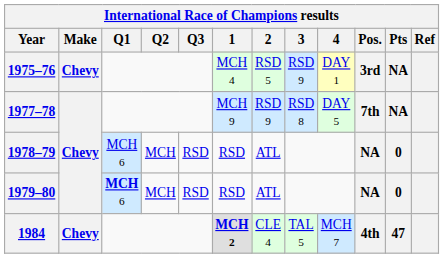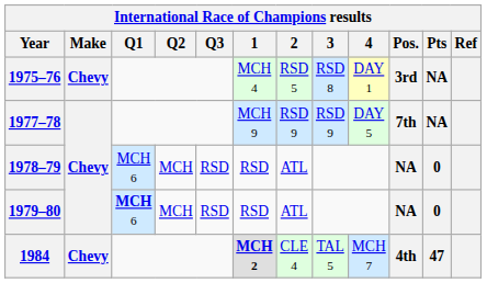1975–76 | 3: RSD 9 -> RSD 8
1977–78 | 3: RSD 8 -> RSD 9
